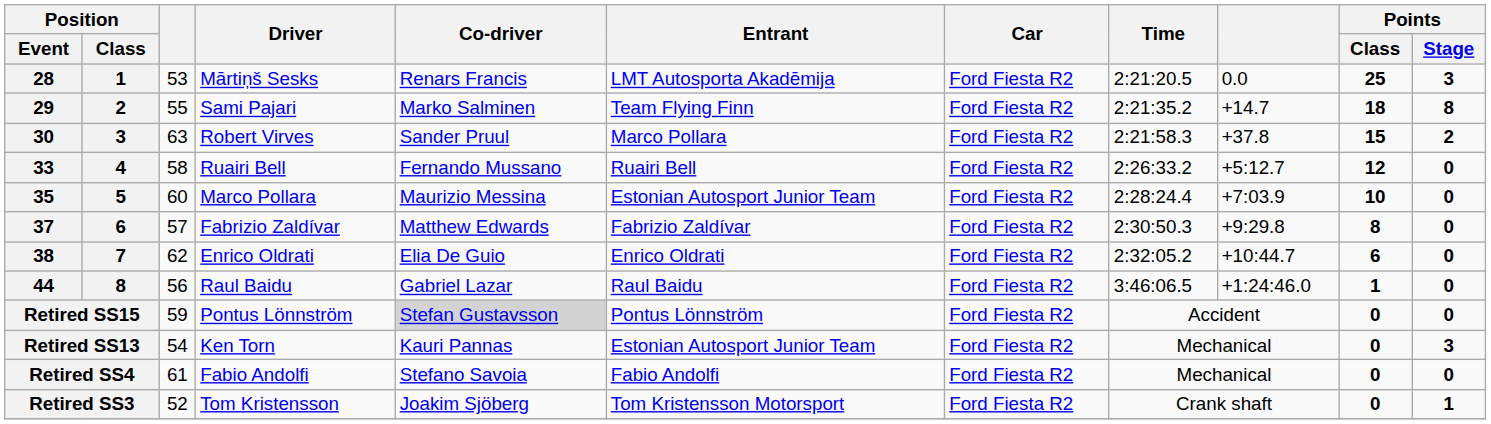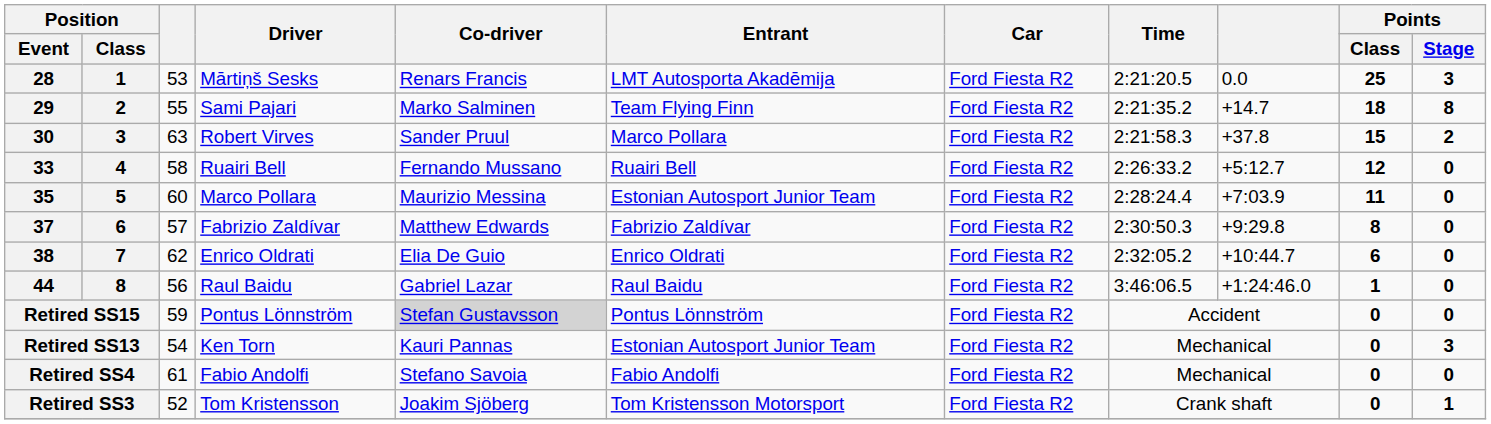35 | Points / Class: 10 -> 11
